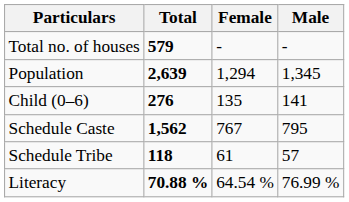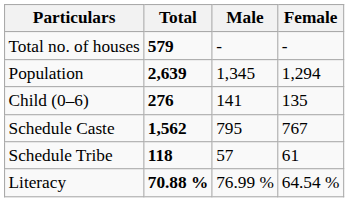columns swapped: Male <-> Female
